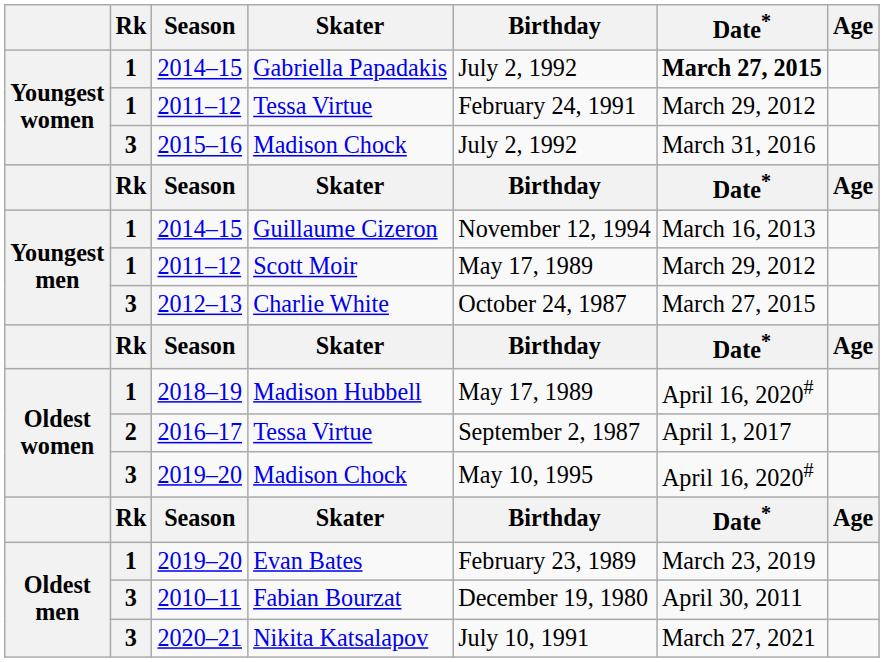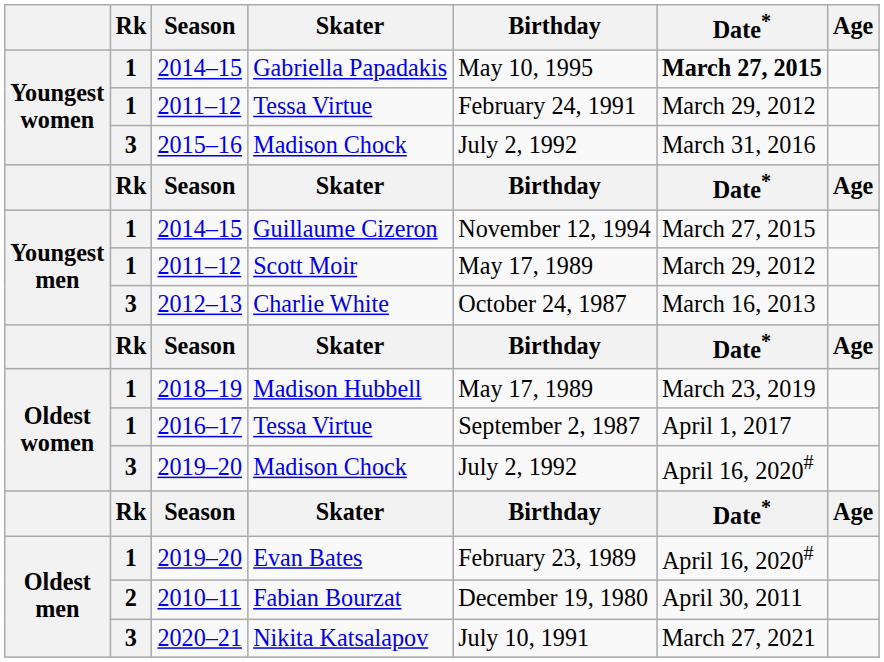Gabriella Papadakis | Birthday: July 2, 1992 -> May 10, 1995
Guillaume Cizeron | Date*: March 16, 2013 -> March 27, 2015
Charlie White | Date*: March 27, 2015 -> March 16, 2013
Madison Hubbell | Date*: April 16, 2020# -> March 23, 2019
2016–17 / Tessa Virtue | Rk: 2 -> 1
2019–20 / Madison Chock | Birthday: May 10, 1995 -> July 2, 1992
Evan Bates | Date*: March 23, 2019 -> April 16, 2020#
Fabian Bourzat | Rk: 3 -> 2
